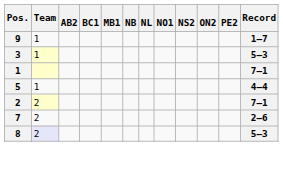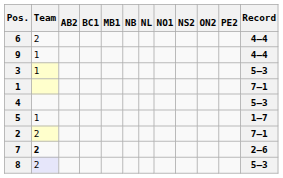+ row: 6 | 2 | 4–4
9 | Record: 1–7 -> 4–4
+ row: 4 | 5–3
5 | Record: 4–4 -> 1–7
7 | Team: normal -> bold
